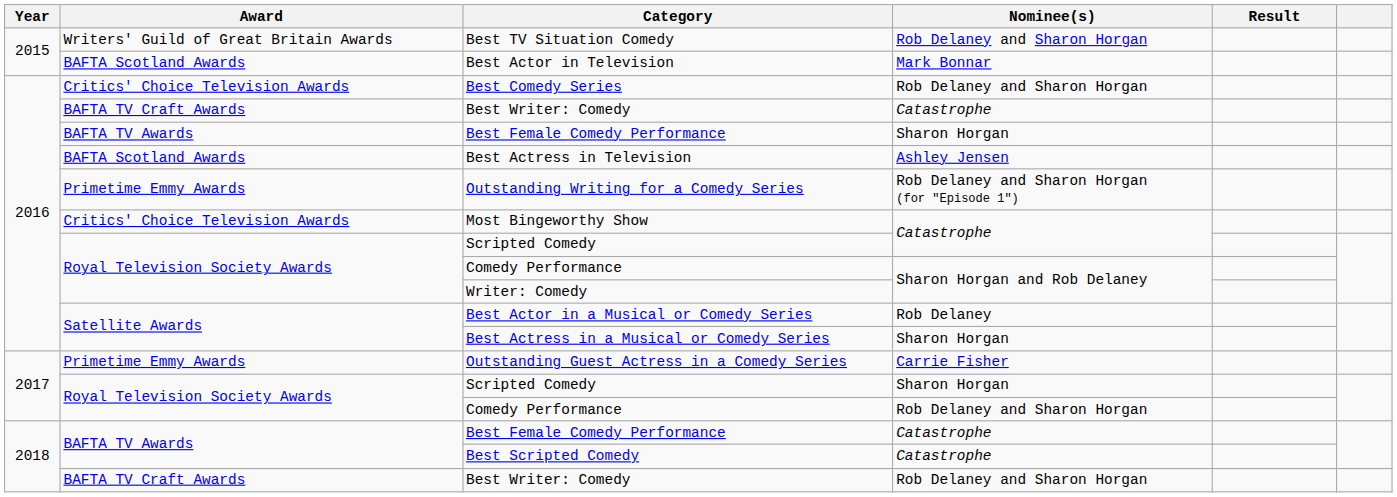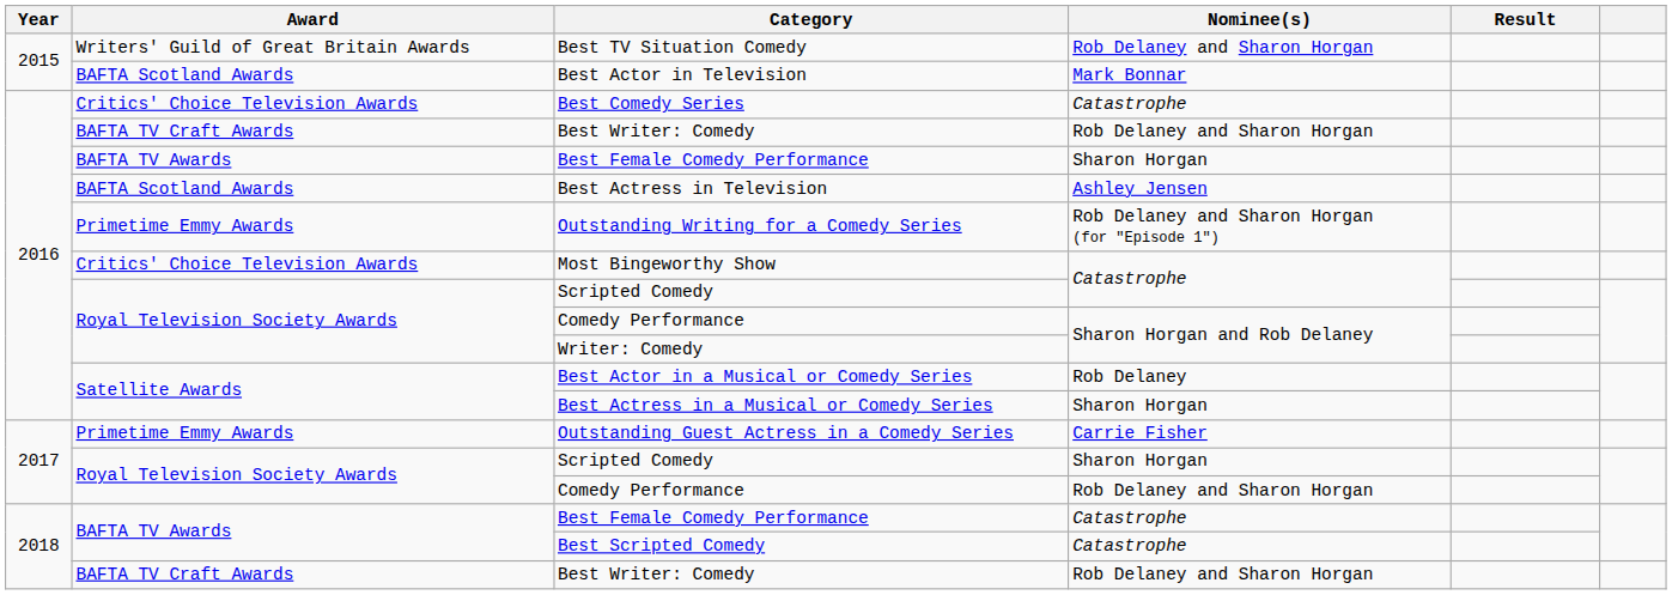Best Comedy Series | Nominee(s): Rob Delaney and Sharon Horgan -> Catastrophe
2016 / Best Writer: Comedy | Nominee(s): Catastrophe -> Rob Delaney and Sharon Horgan
